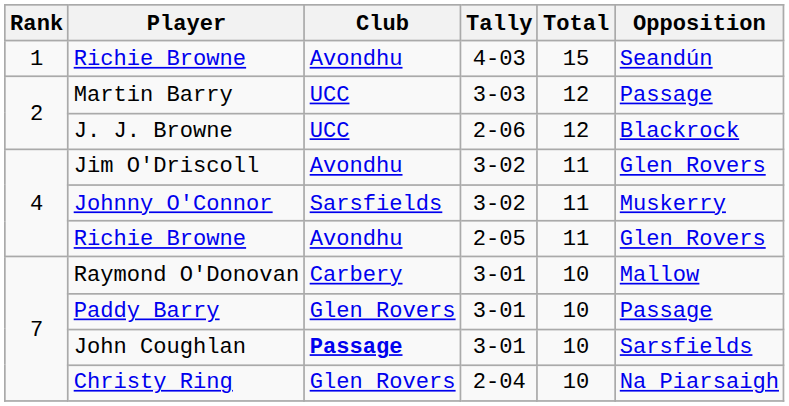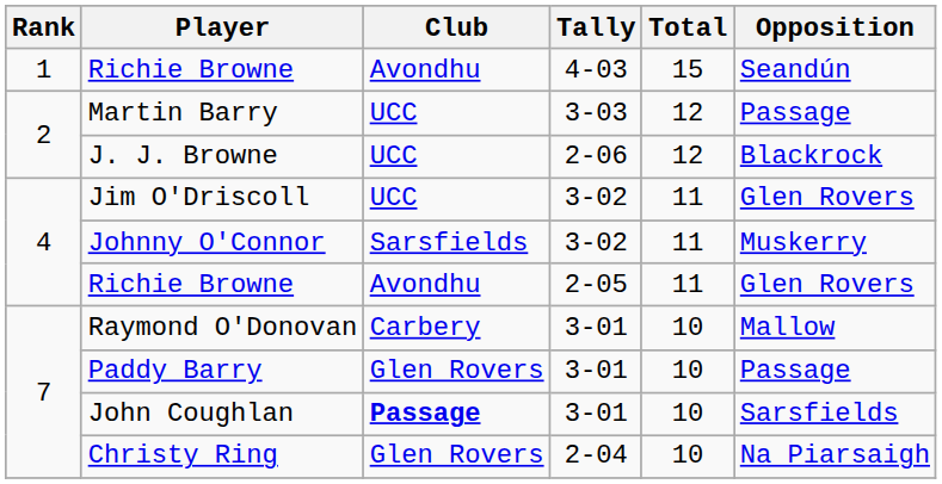Jim O'Driscoll | Club: Avondhu -> UCC
